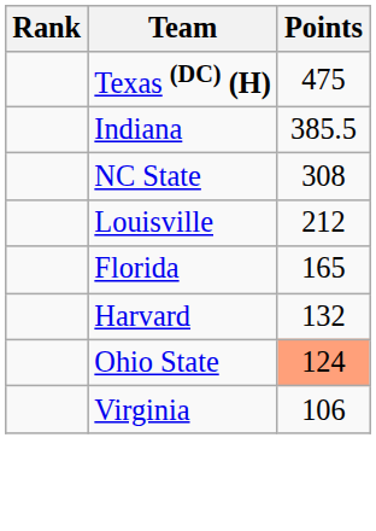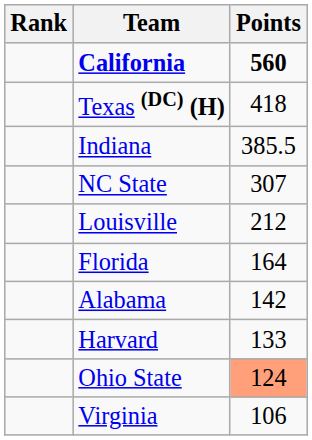+ row: California | 560
Texas (DC) (H) | Points: 475 -> 418
NC State | Points: 308 -> 307
Florida | Points: 165 -> 164
+ row: Alabama | 142
Harvard | Points: 132 -> 133
